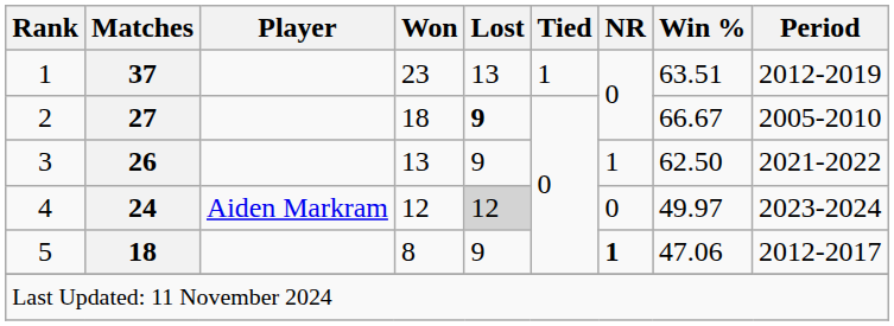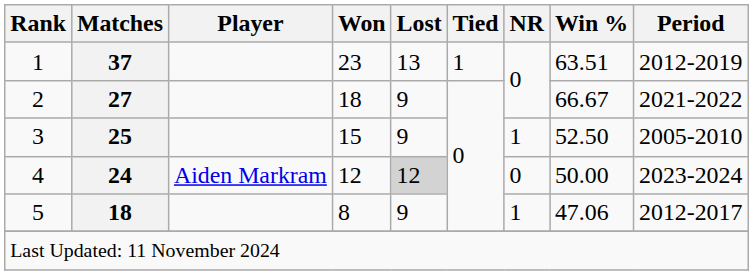2 | Lost: bold -> normal
2 | Period: 2005-2010 -> 2021-2022
3 | Matches: 26 -> 25
3 | Won: 13 -> 15
3 | Win %: 62.50 -> 52.50
3 | Period: 2021-2022 -> 2005-2010
4 | Win %: 49.97 -> 50.00
5 | NR: bold -> normal
